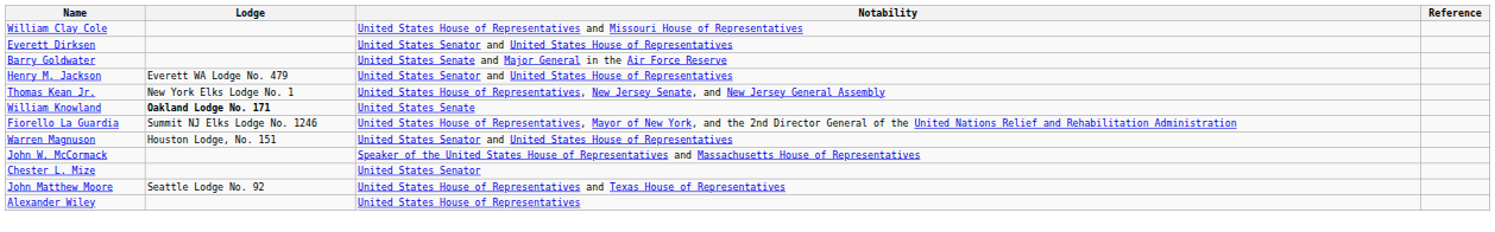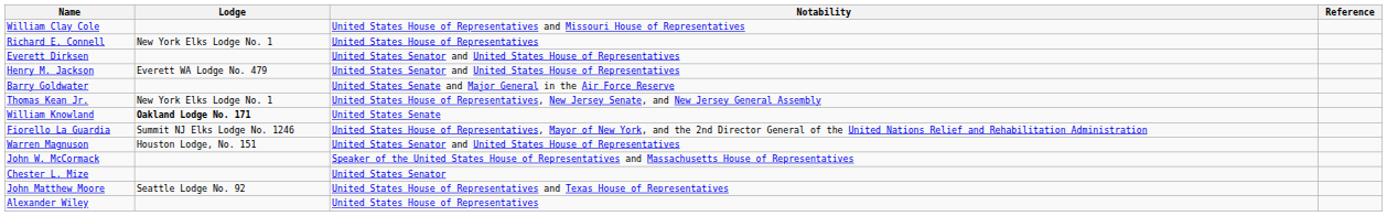+ row: Richard E. Connell | New York Elks Lodge No. 1 | United States House of Representatives
rows swapped: Barry Goldwater <-> Henry M. Jackson
